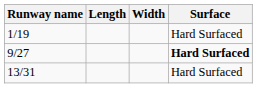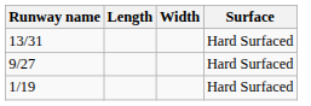rows swapped: 1/19 <-> 13/31
9/27 | Surface: bold -> normal
